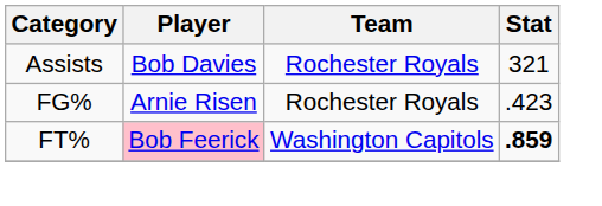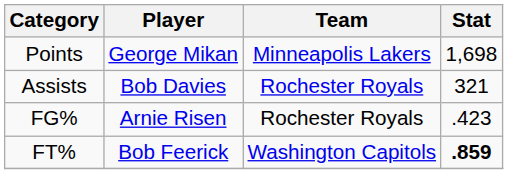+ row: Points | George Mikan | Minneapolis Lakers | 1,698
FT% | Player: pink background -> no background
